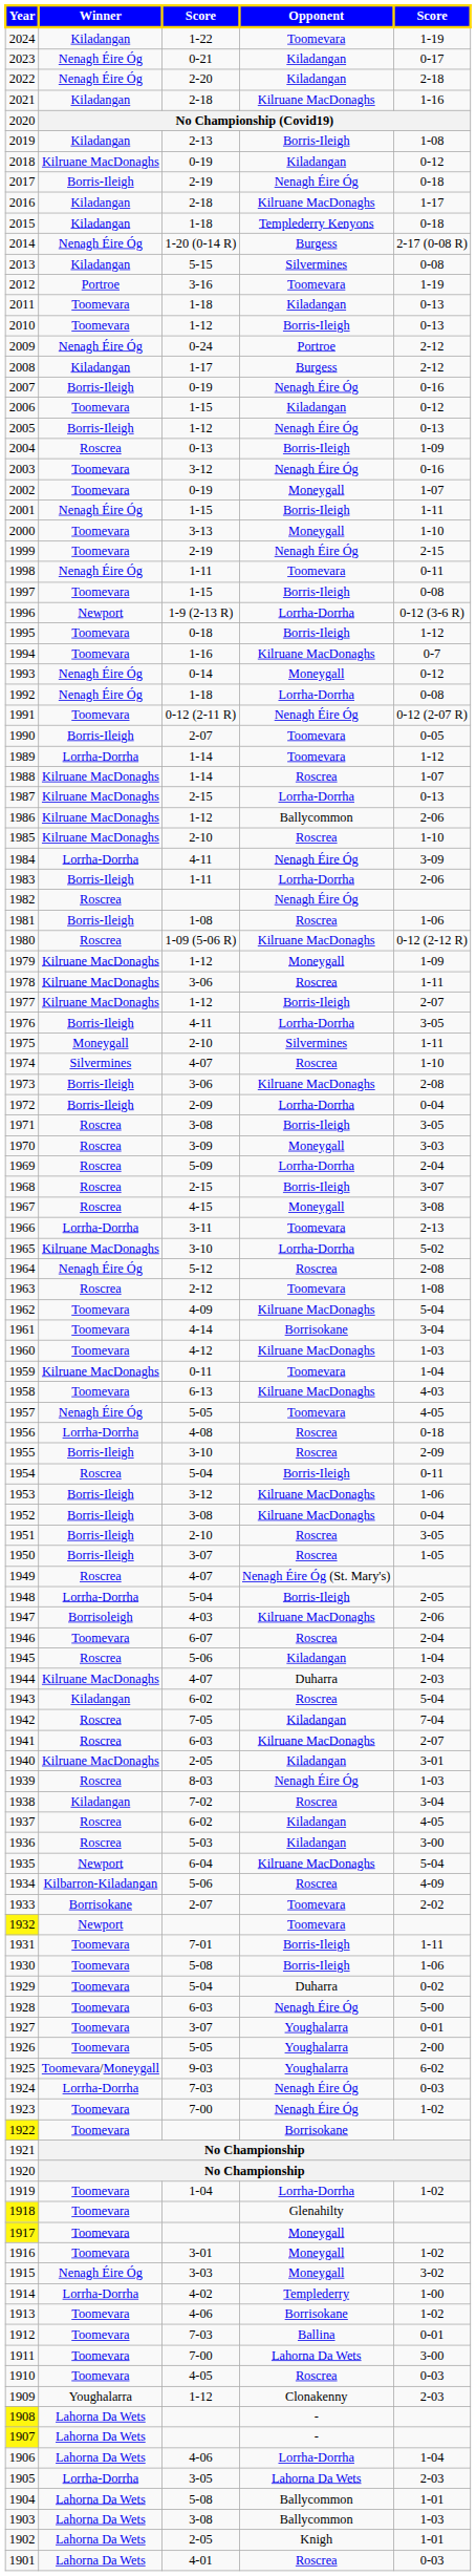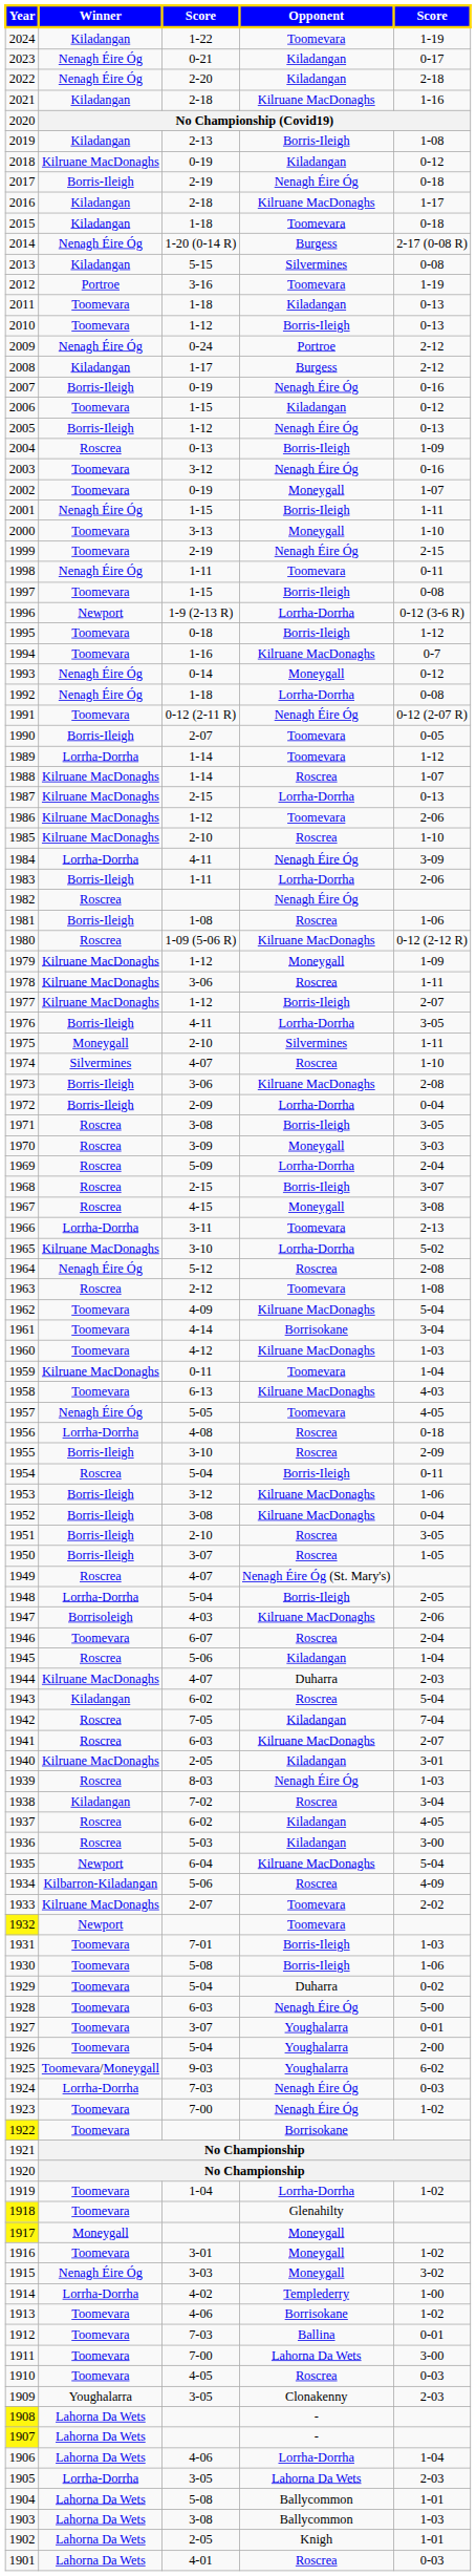2015 | Opponent: Templederry Kenyons -> Toomevara
1986 | Opponent: Ballycommon -> Toomevara
1933 | Winner: Borrisokane -> Kilruane MacDonaghs
1931 | column 5: 1-11 -> 1-03
1926 | column 3: 5-05 -> 5-04
1917 | Winner: Toomevara -> Moneygall
1909 | column 3: 1-12 -> 3-05
